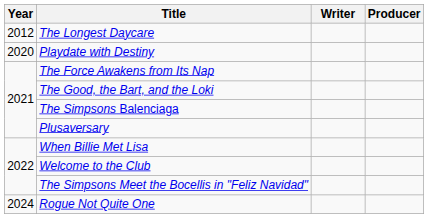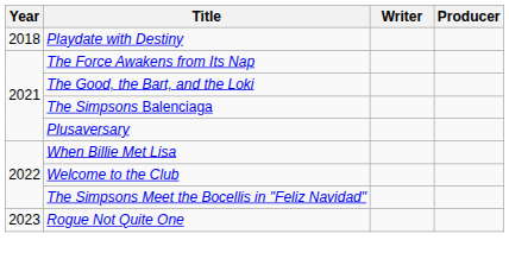- row: 2012 | The Longest Daycare
Playdate with Destiny | Year: 2020 -> 2018
Rogue Not Quite One | Year: 2024 -> 2023
